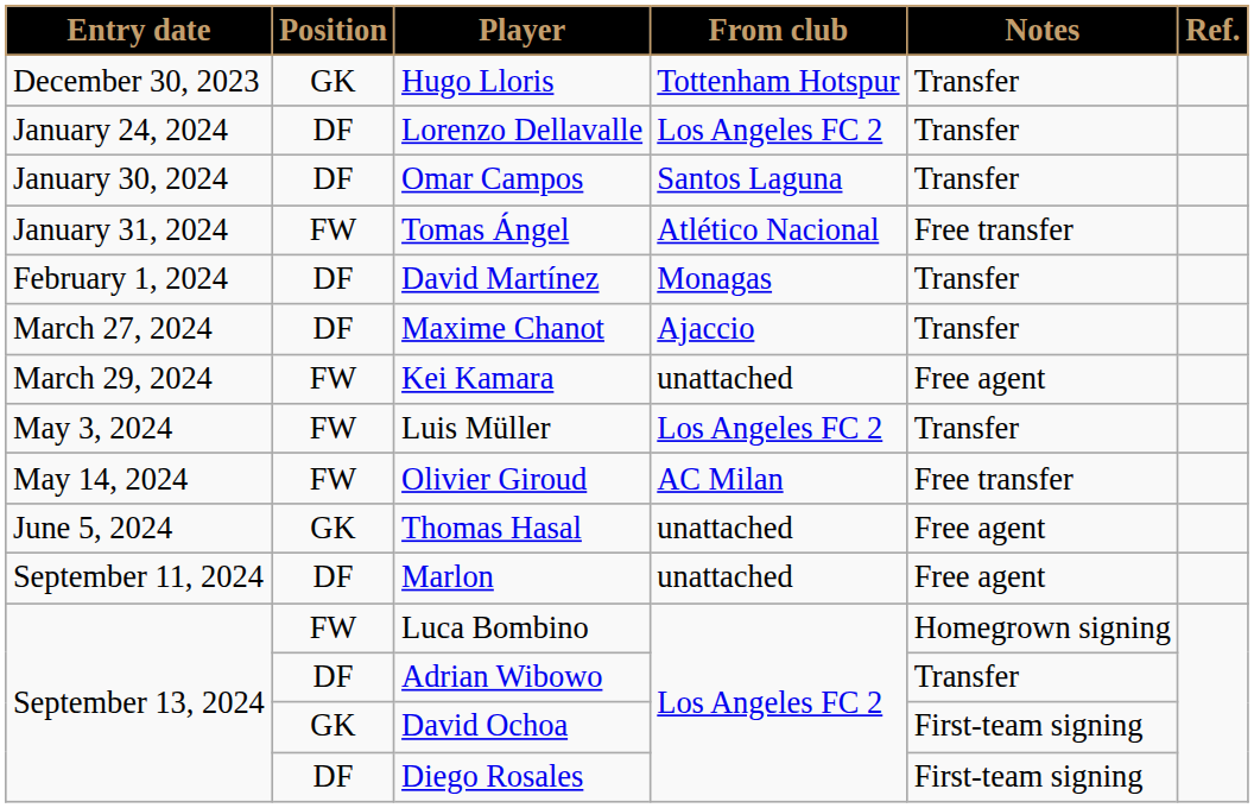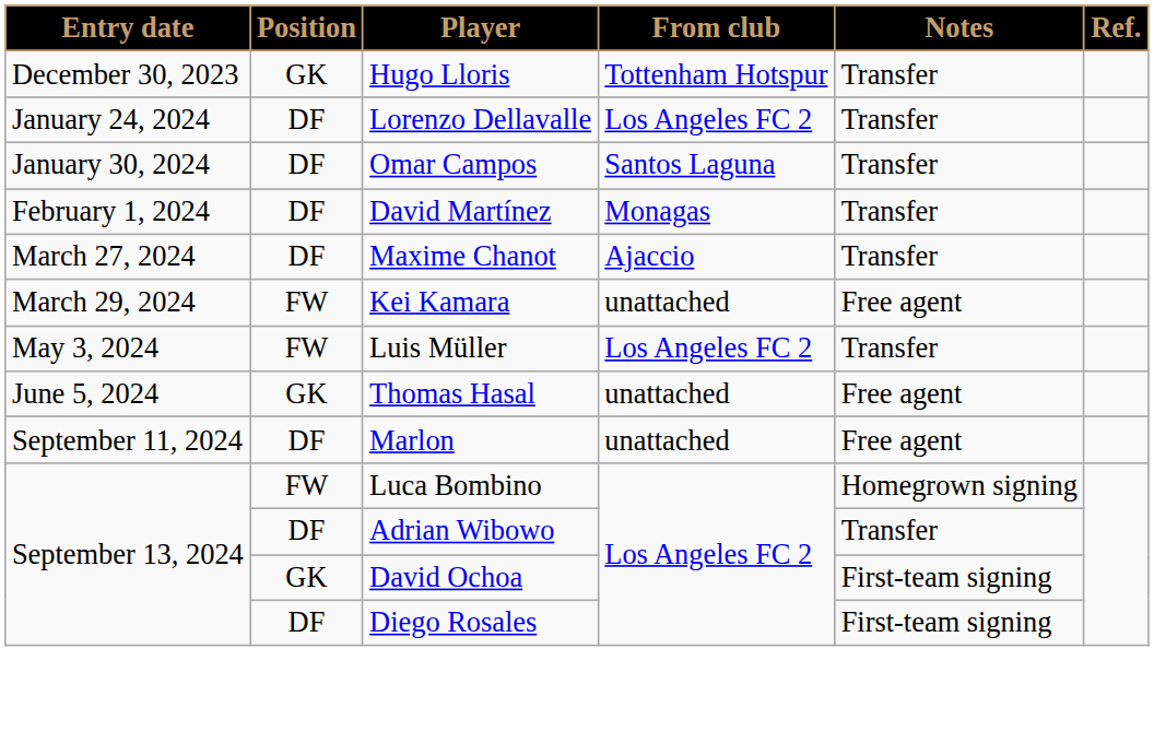- row: January 31, 2024 | FW | Tomas Ángel | Atlético Nacional | Free transfer
- row: May 14, 2024 | FW | Olivier Giroud | AC Milan | Free transfer
